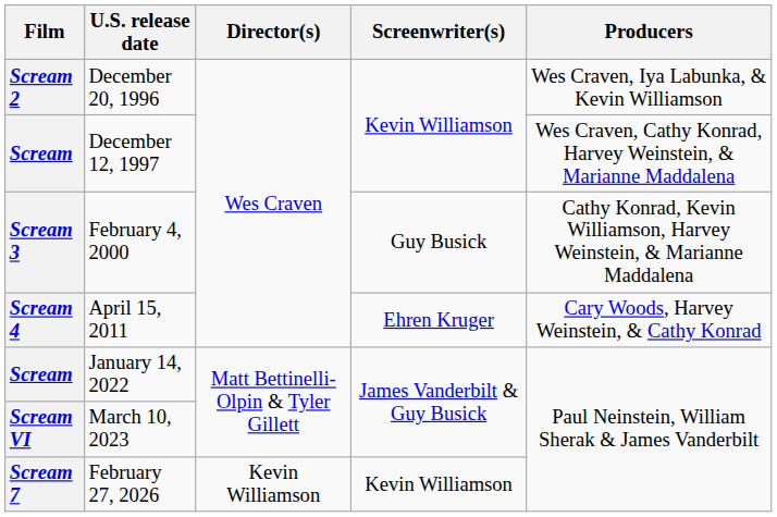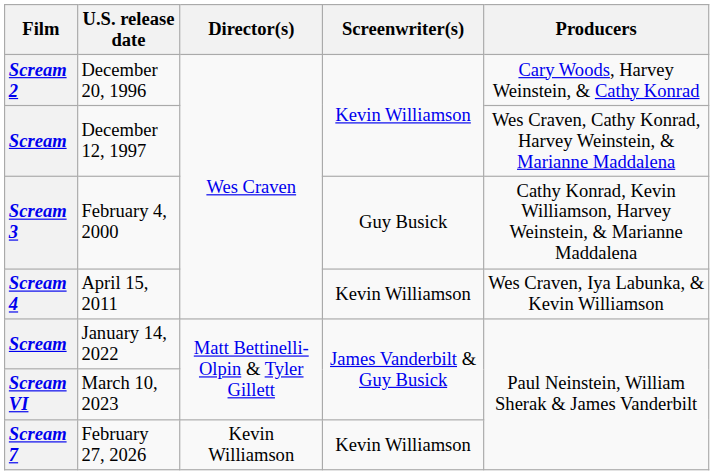December 20, 1996 | Producers: Wes Craven, Iya Labunka, & Kevin Williamson -> Cary Woods, Harvey Weinstein, & Cathy Konrad
April 15, 2011 | Screenwriter(s): Ehren Kruger -> Kevin Williamson
April 15, 2011 | Producers: Cary Woods, Harvey Weinstein, & Cathy Konrad -> Wes Craven, Iya Labunka, & Kevin Williamson
